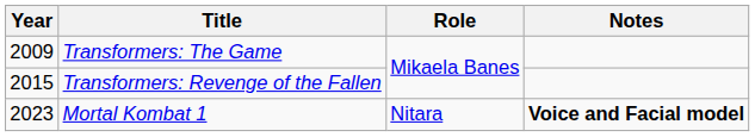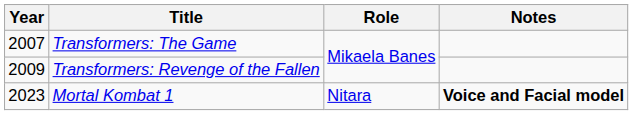Transformers: The Game | Year: 2009 -> 2007
Transformers: Revenge of the Fallen | Year: 2015 -> 2009
